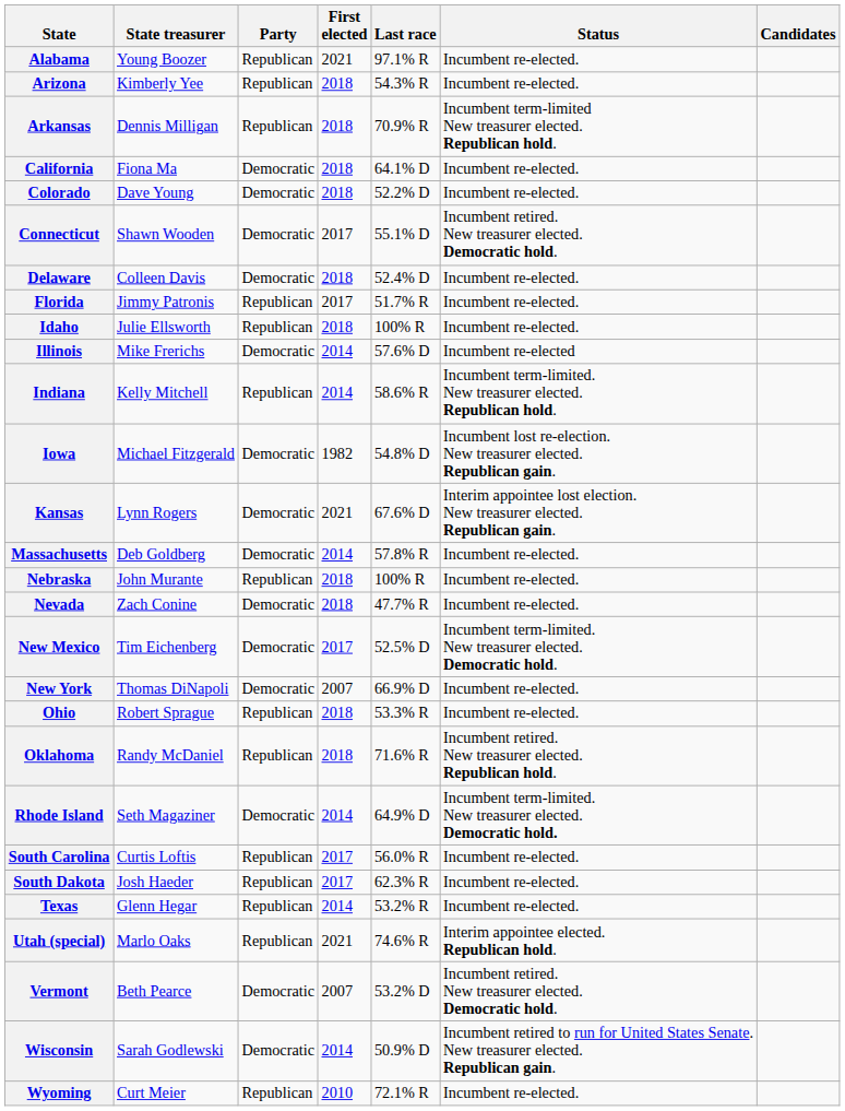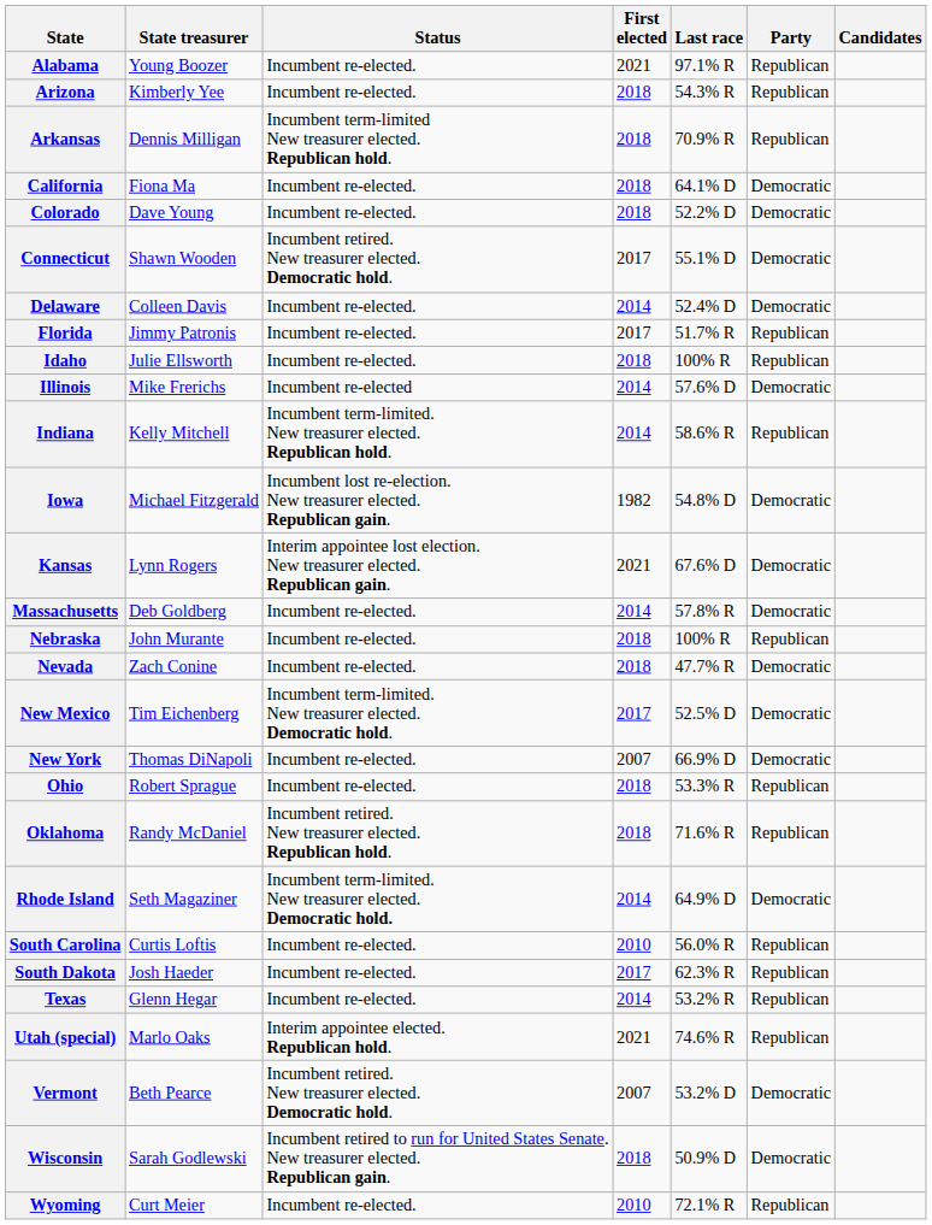columns swapped: Party <-> Status
Delaware | First elected: 2018 -> 2014
South Carolina | First elected: 2017 -> 2010
Wisconsin | First elected: 2014 -> 2018
